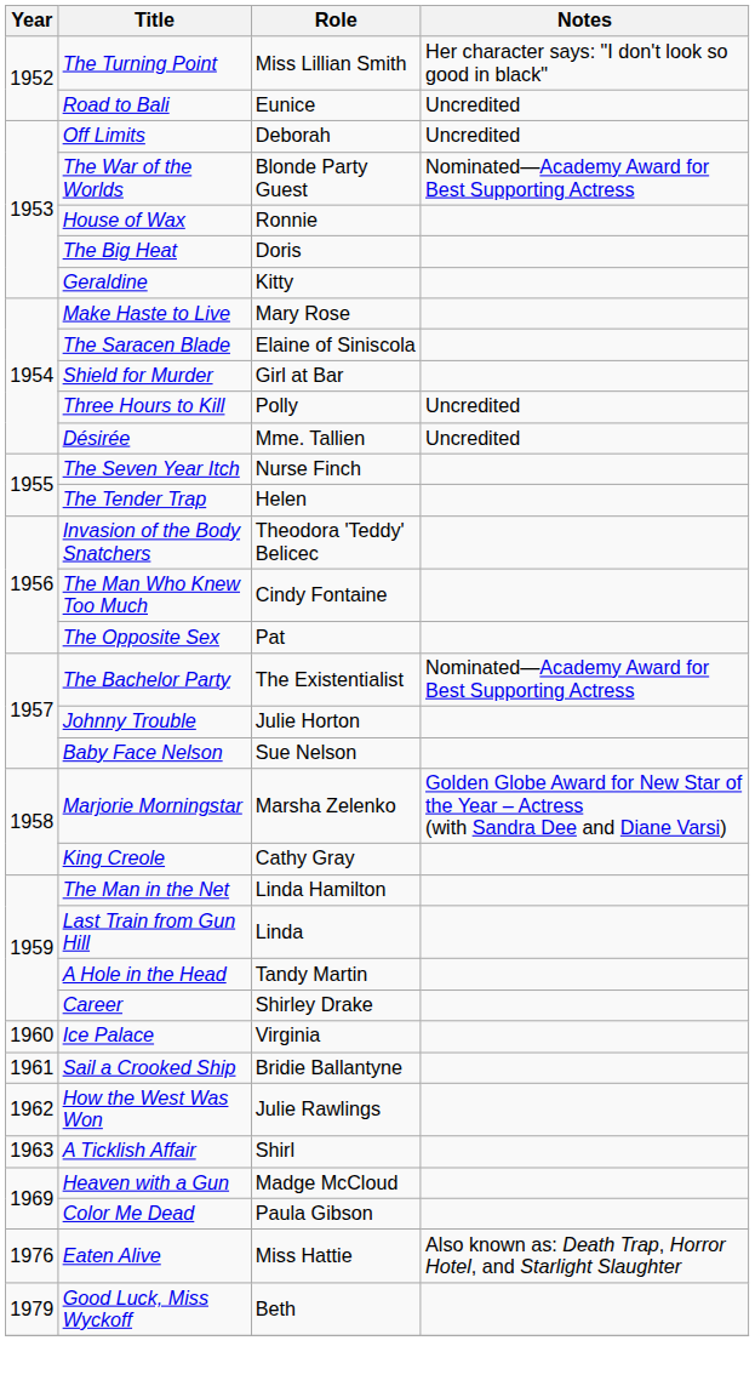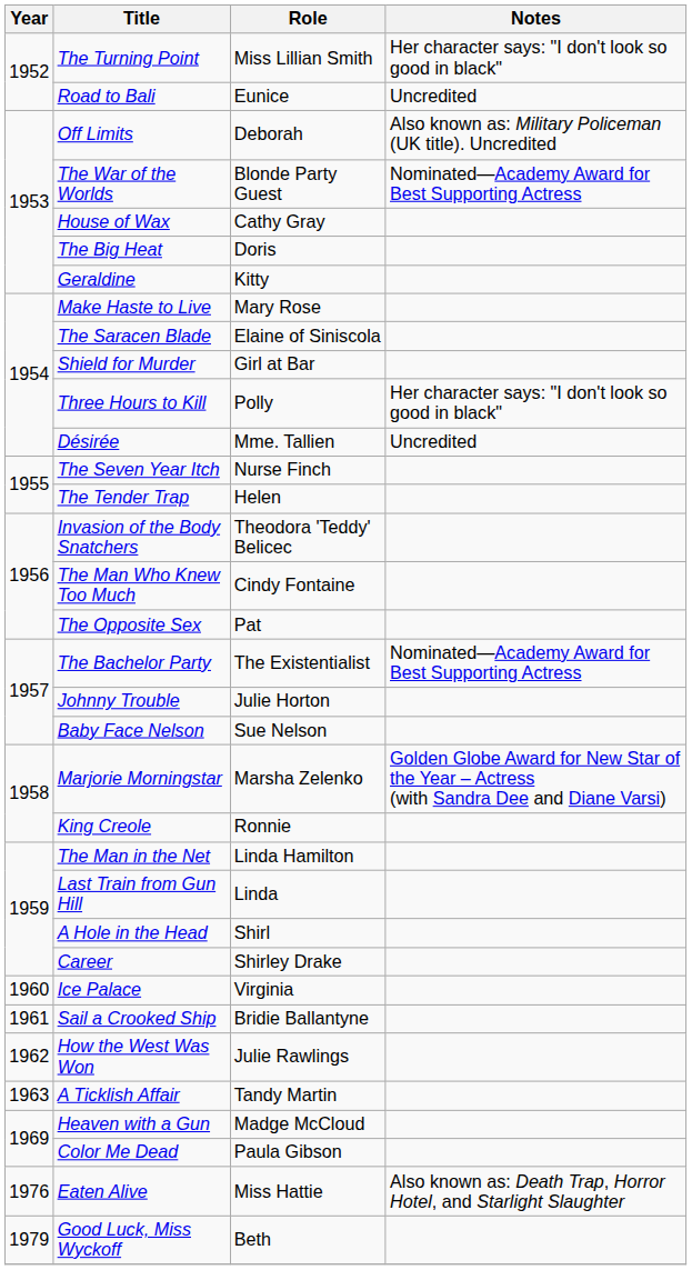Off Limits | Notes: Uncredited -> Also known as: Military Policeman (UK title). Uncredited
House of Wax | Role: Ronnie -> Cathy Gray
Three Hours to Kill | Notes: Uncredited -> Her character says: "I don't look so good in black"
King Creole | Role: Cathy Gray -> Ronnie
A Hole in the Head | Role: Tandy Martin -> Shirl
A Ticklish Affair | Role: Shirl -> Tandy Martin
